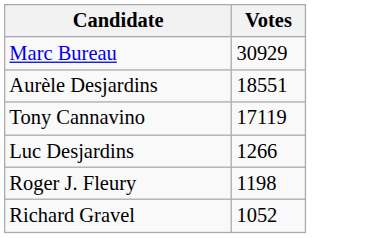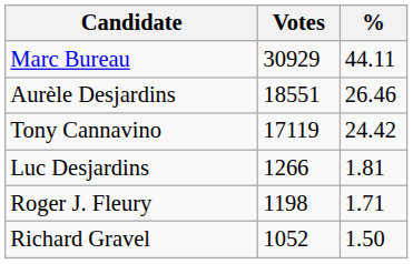+ column: % | 44.11 | 26.46 | 24.42 | 1.81 | 1.71 | 1.50
